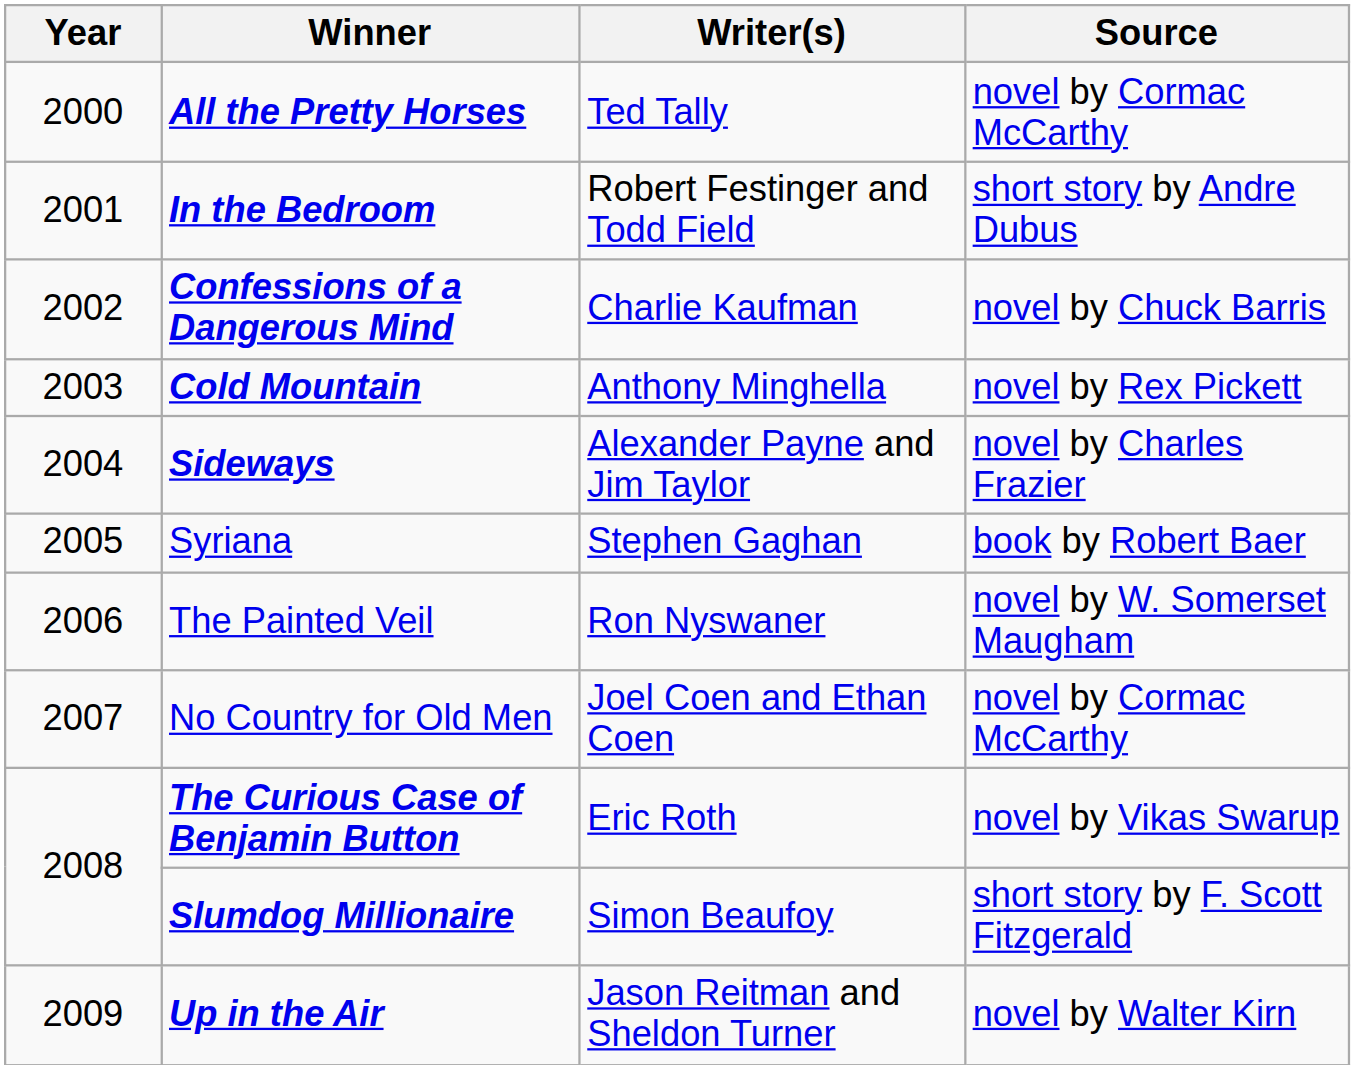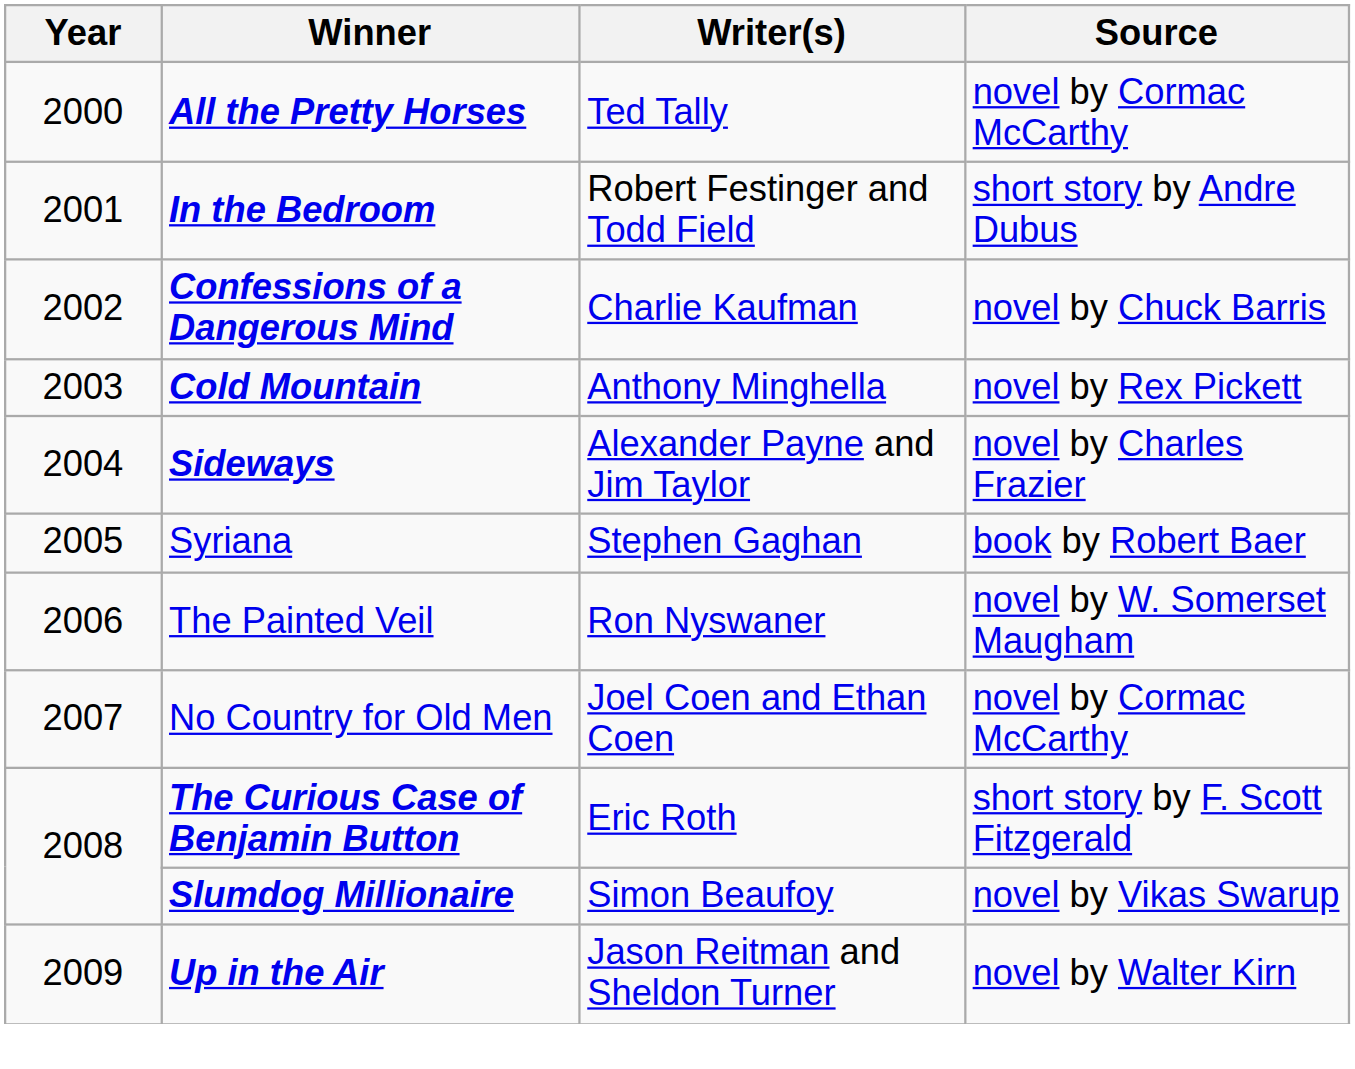The Curious Case of Benjamin Button | Source: novel by Vikas Swarup -> short story by F. Scott Fitzgerald
Slumdog Millionaire | Source: short story by F. Scott Fitzgerald -> novel by Vikas Swarup
